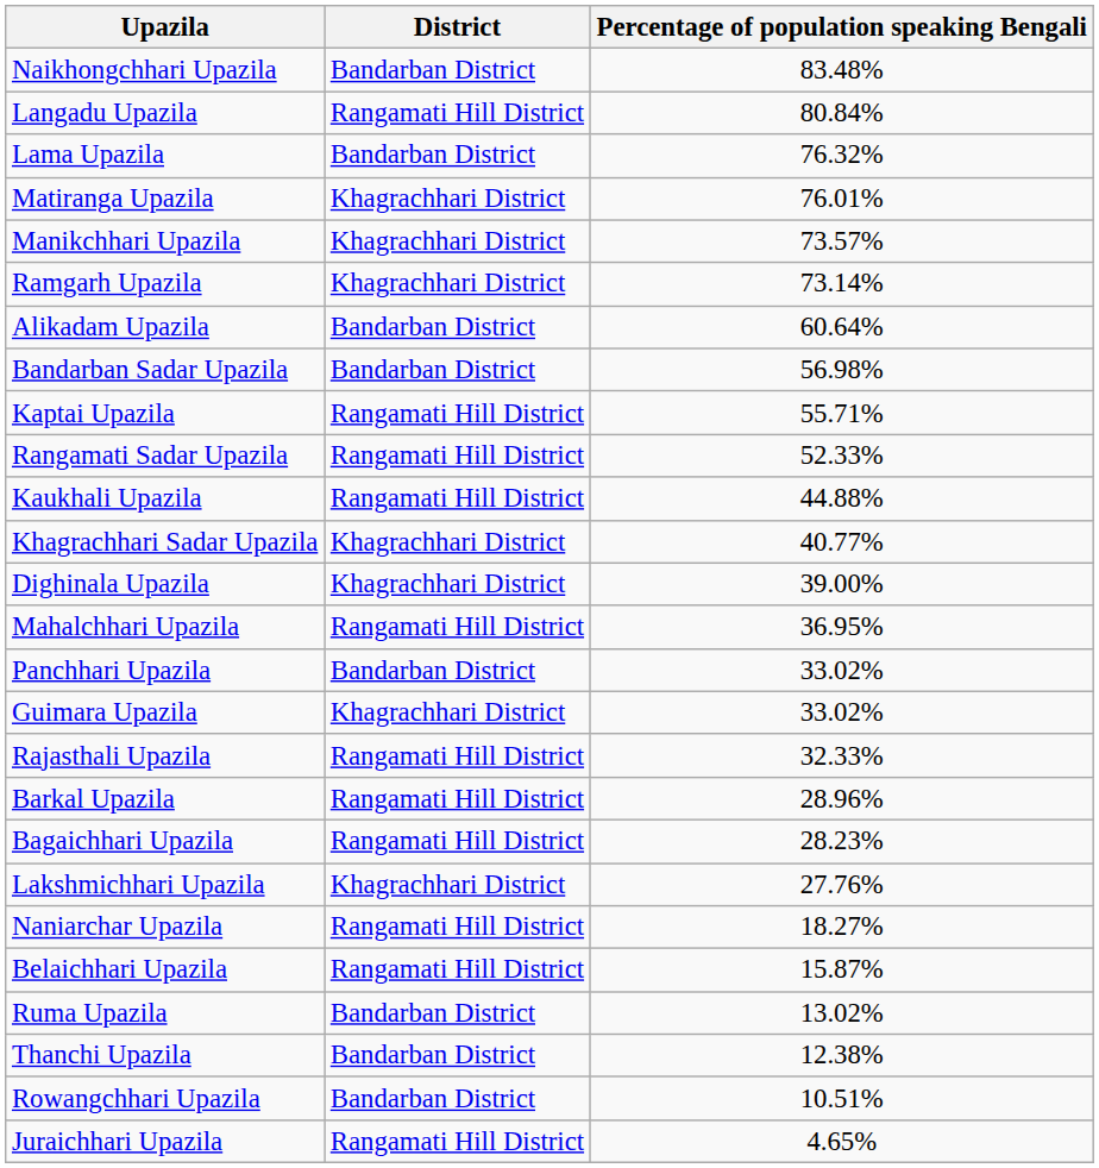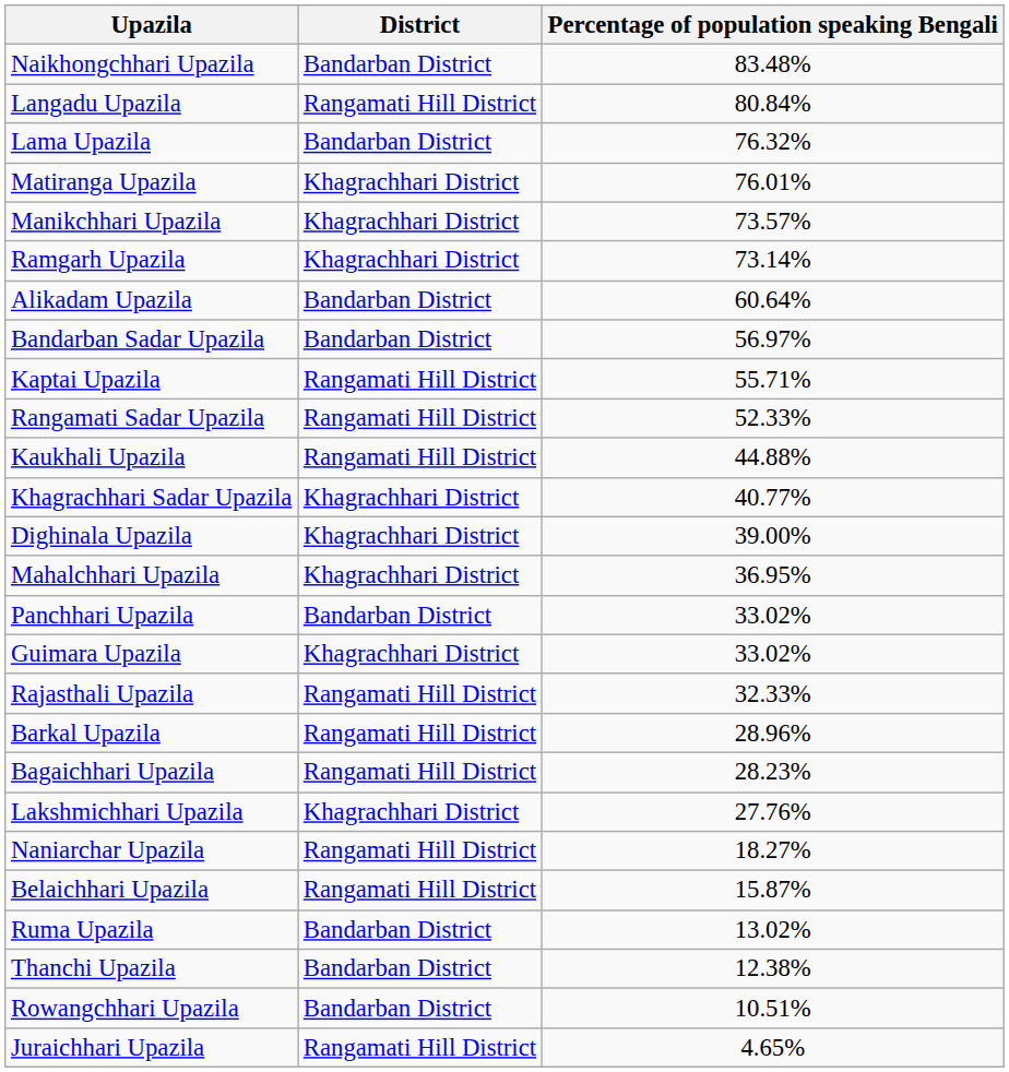Bandarban Sadar Upazila | Percentage of population speaking Bengali: 56.98% -> 56.97%
Mahalchhari Upazila | District: Rangamati Hill District -> Khagrachhari District
